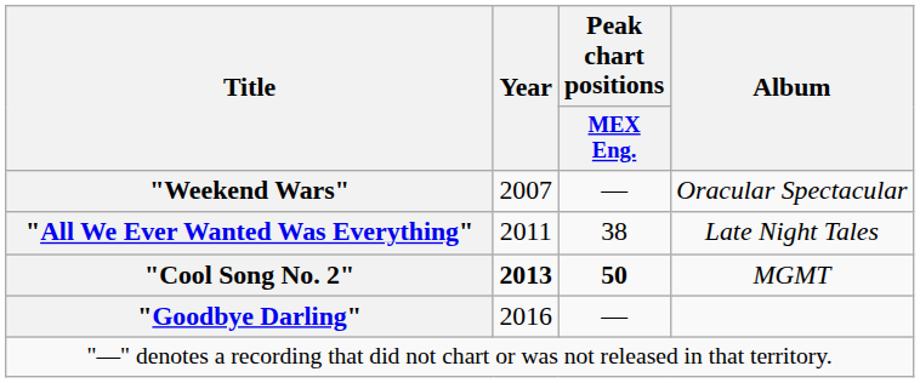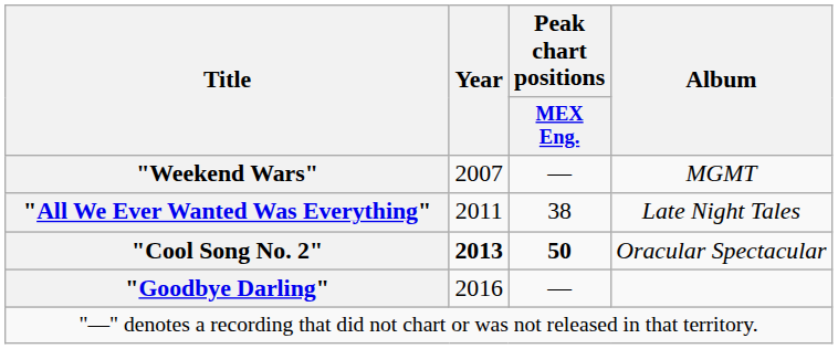"Weekend Wars" | Album: Oracular Spectacular -> MGMT
"Cool Song No. 2" | Album: MGMT -> Oracular Spectacular
